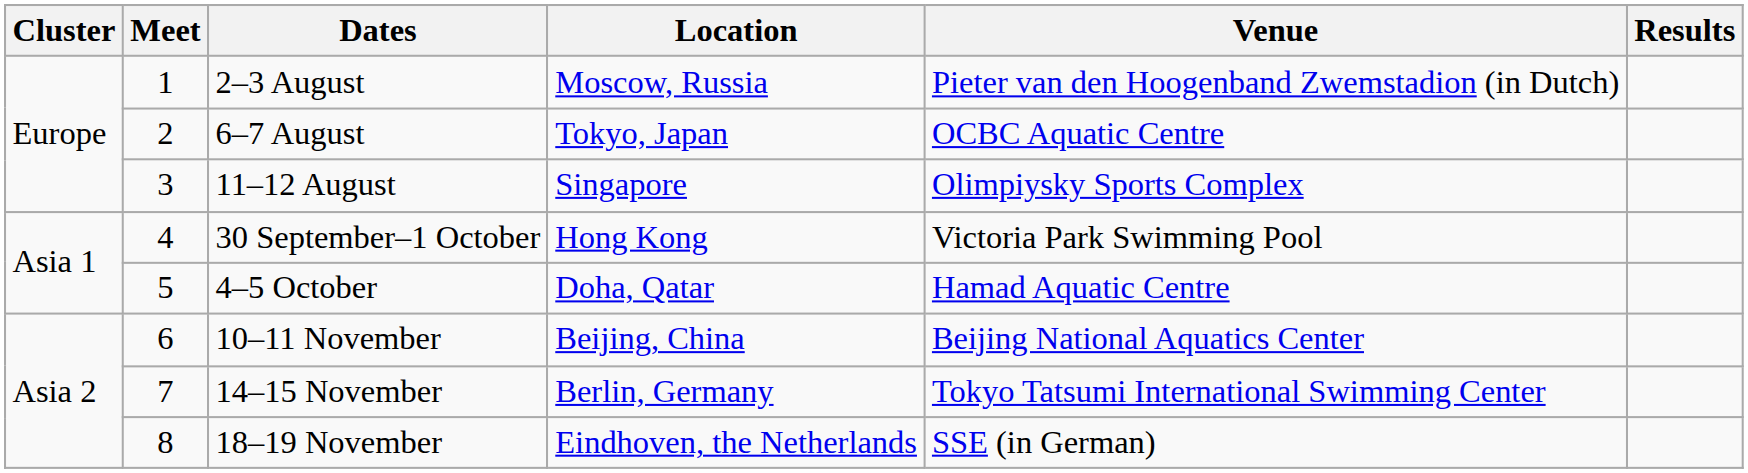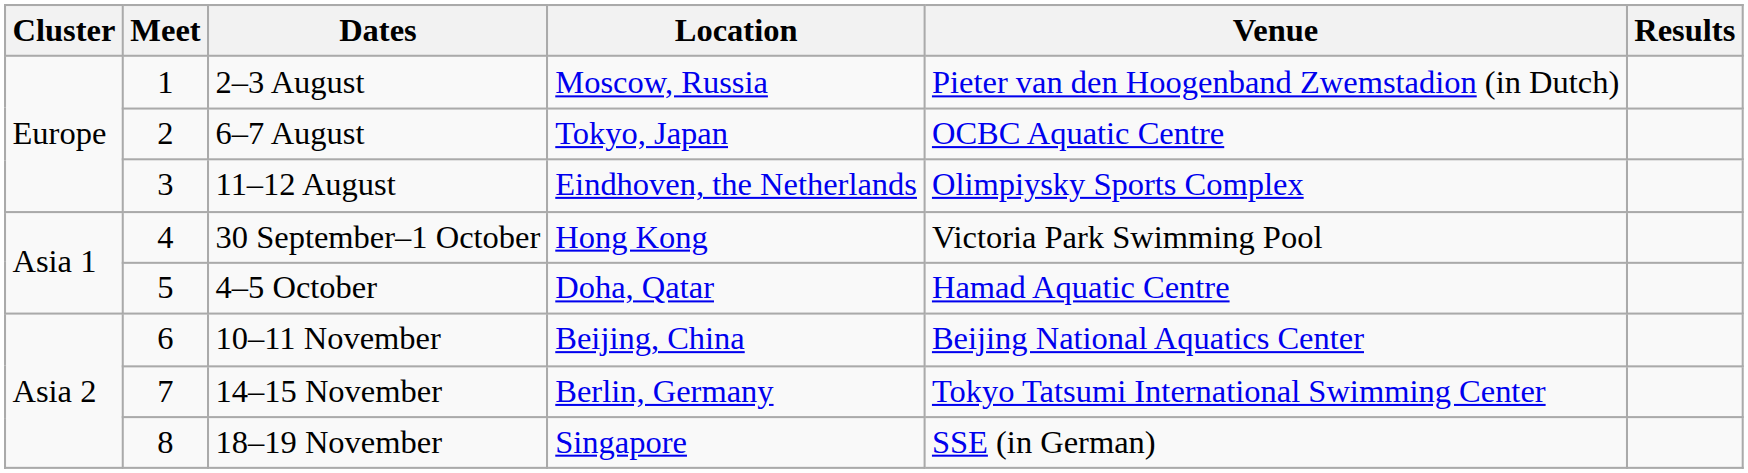11–12 August | Location: Singapore -> Eindhoven, the Netherlands
18–19 November | Location: Eindhoven, the Netherlands -> Singapore
